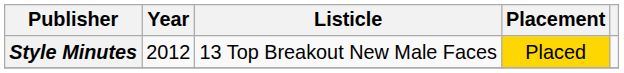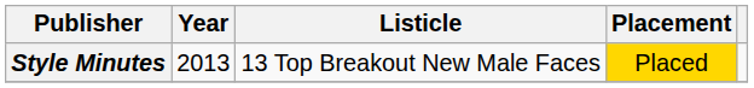Style Minutes | Year: 2012 -> 2013
